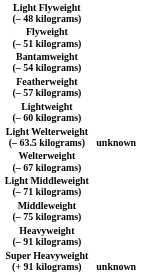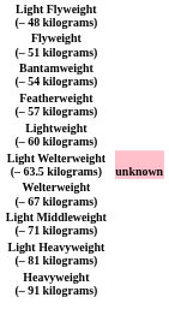Light Welterweight (– 63.5 kilograms) | column 4: no background -> pink background
- row: Middleweight (– 75 kilograms)
+ row: Light Heavyweight (– 81 kilograms)
- row: Super Heavyweight (+ 91 kilograms) | unknown
